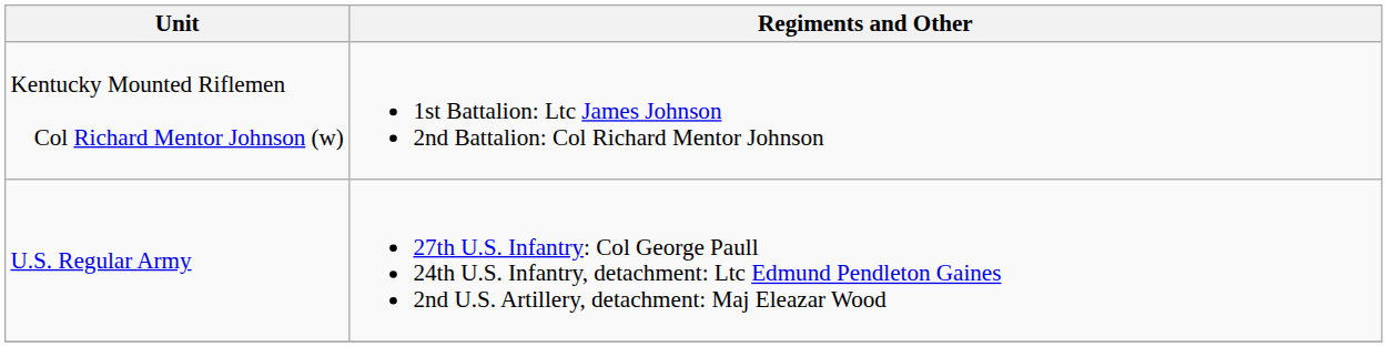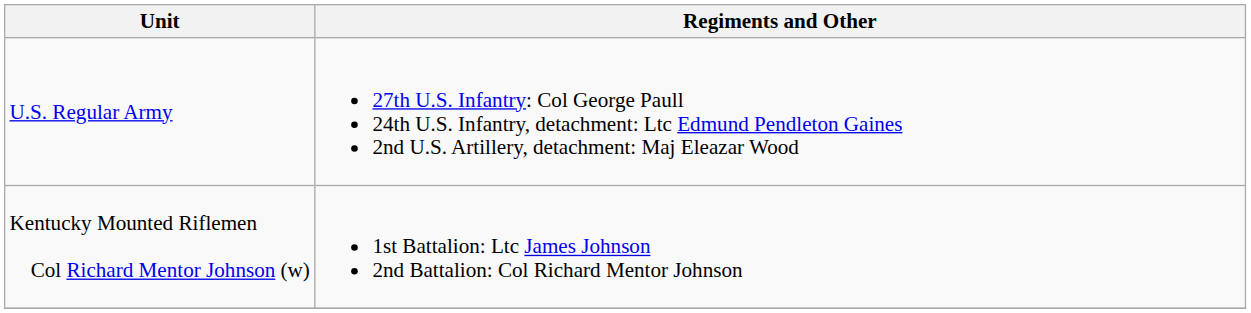rows swapped: U.S. Regular Army <-> Kentucky Mounted Riflemen Col Richard Mentor Johnson (w)
